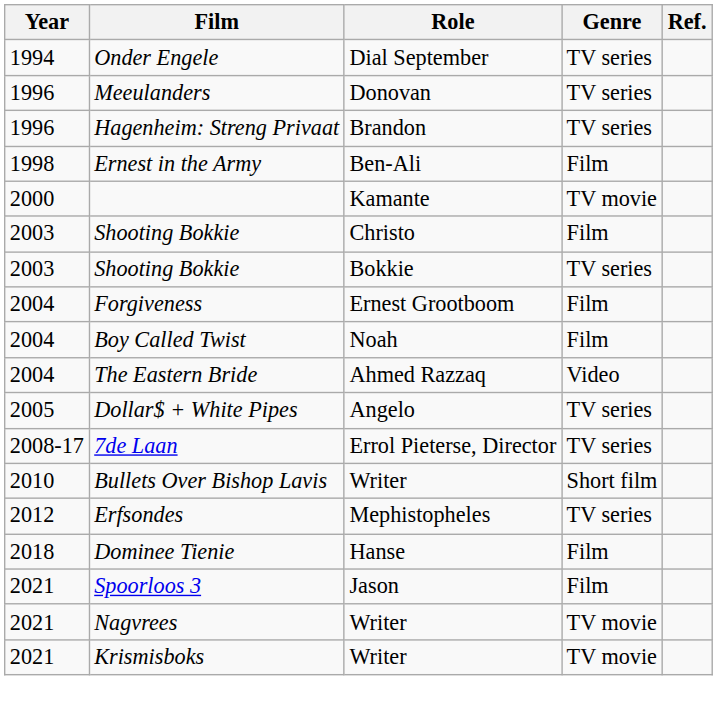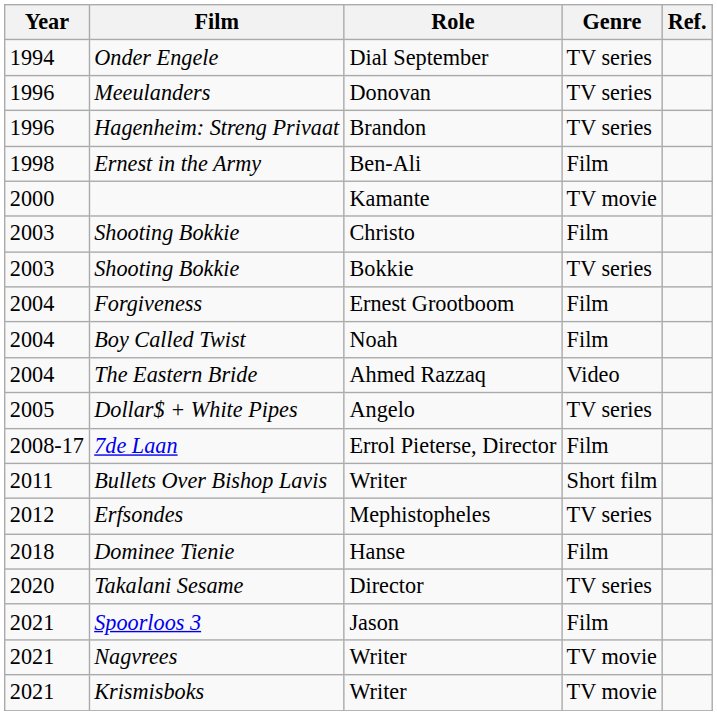7de Laan | Genre: TV series -> Film
Bullets Over Bishop Lavis | Year: 2010 -> 2011
+ row: 2020 | Takalani Sesame | Director | TV series
